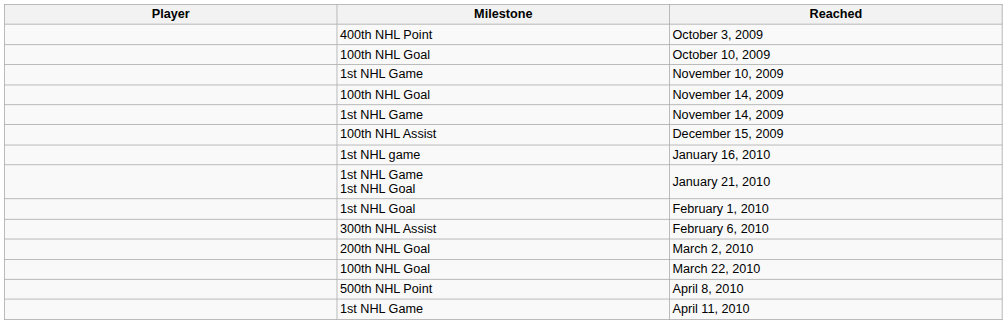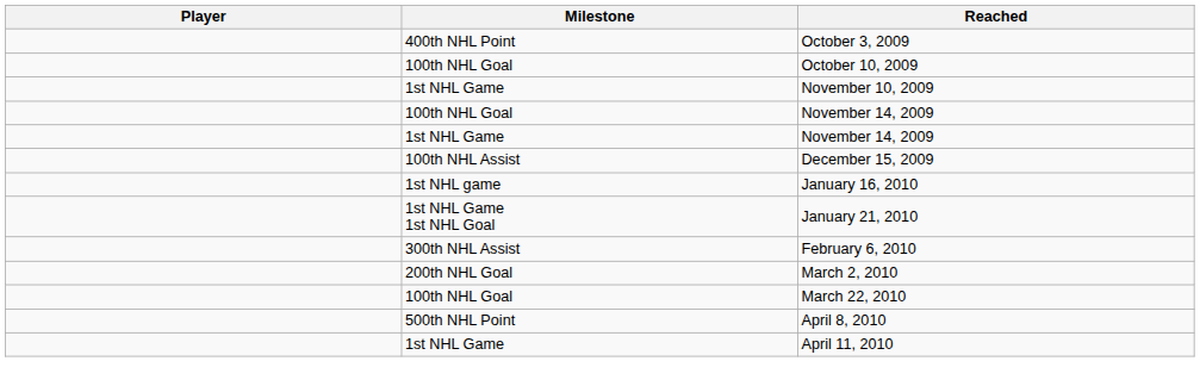- row: 1st NHL Goal | February 1, 2010
